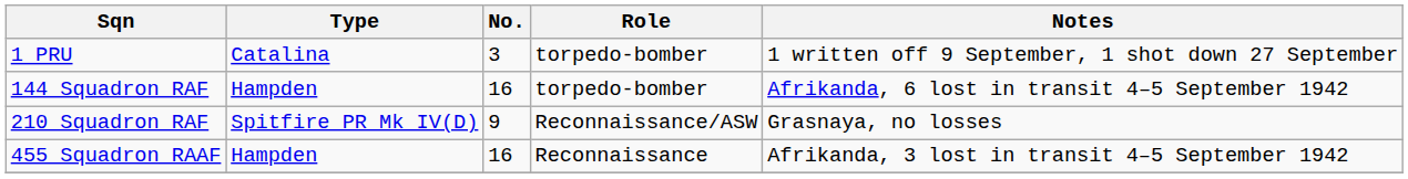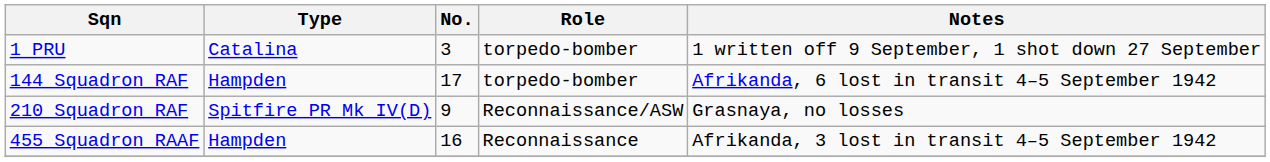144 Squadron RAF | No.: 16 -> 17
